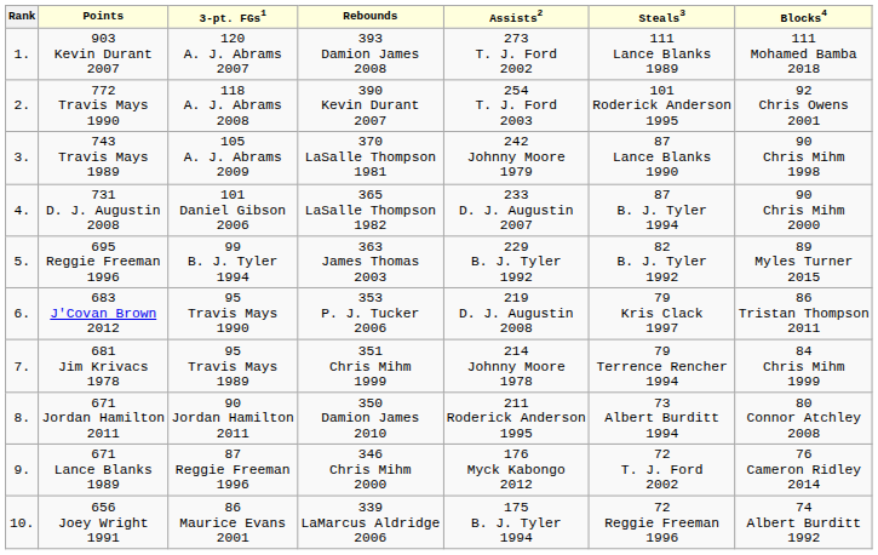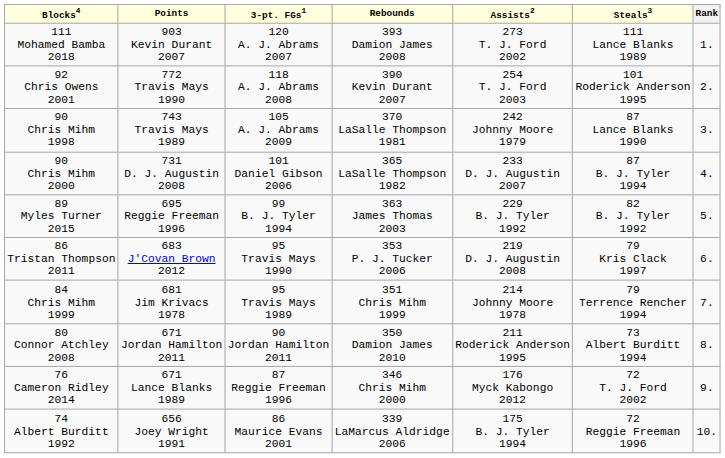columns swapped: Rank <-> Blocks4
